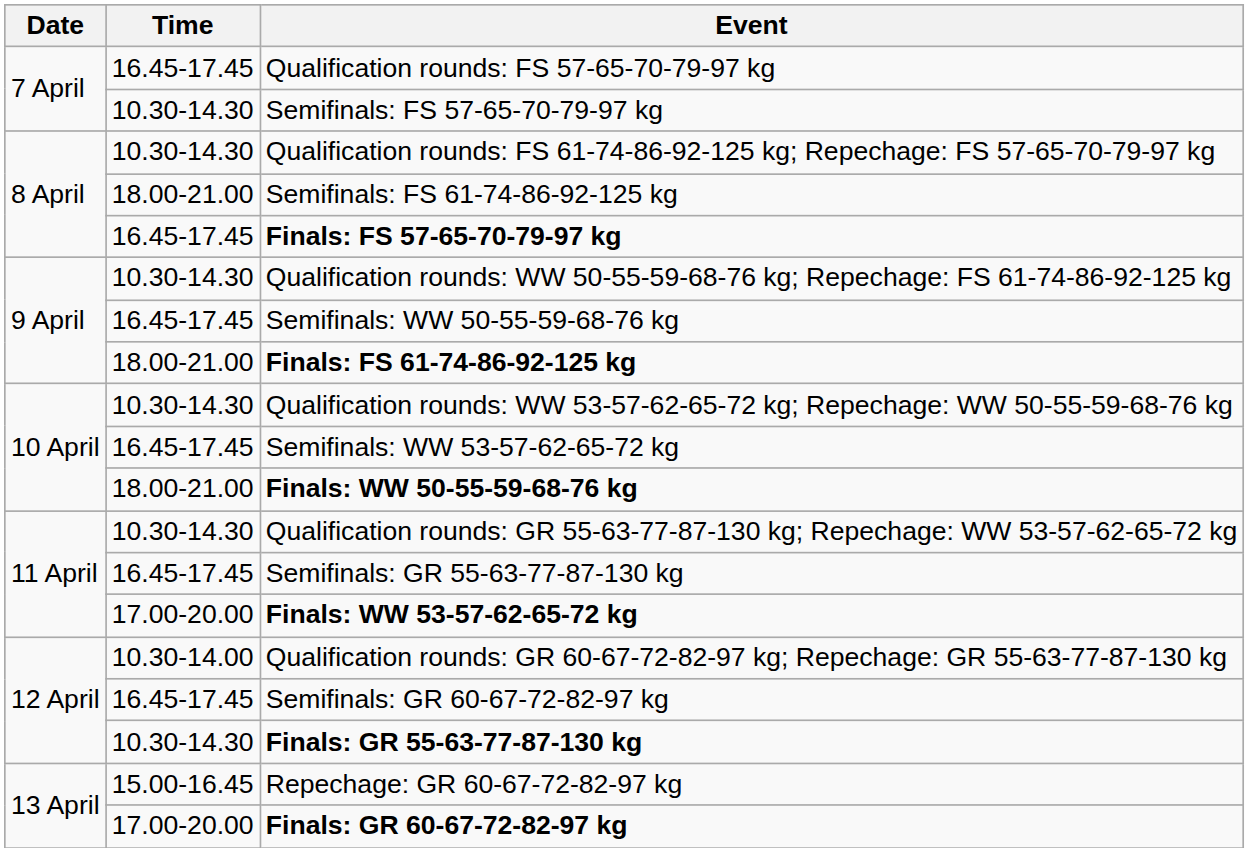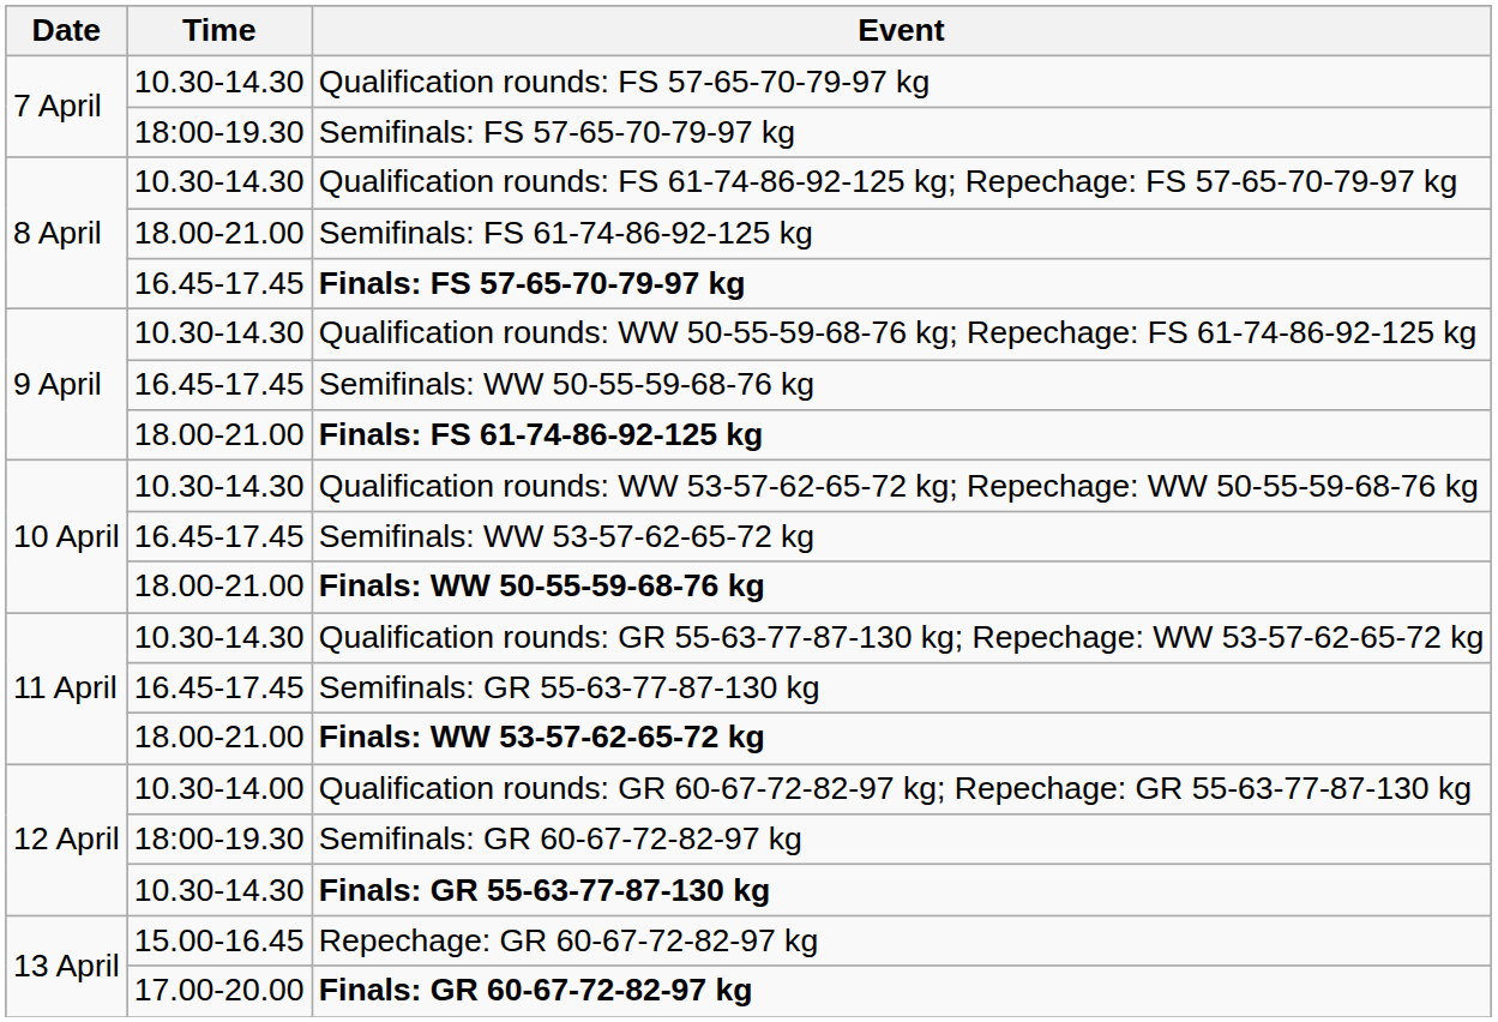Qualification rounds: FS 57-65-70-79-97 kg | Time: 16.45-17.45 -> 10.30-14.30
Semifinals: FS 57-65-70-79-97 kg | Time: 10.30-14.30 -> 18:00-19.30
Finals: WW 53-57-62-65-72 kg | Time: 17.00-20.00 -> 18.00-21.00
Semifinals: GR 60-67-72-82-97 kg | Time: 16.45-17.45 -> 18:00-19.30
